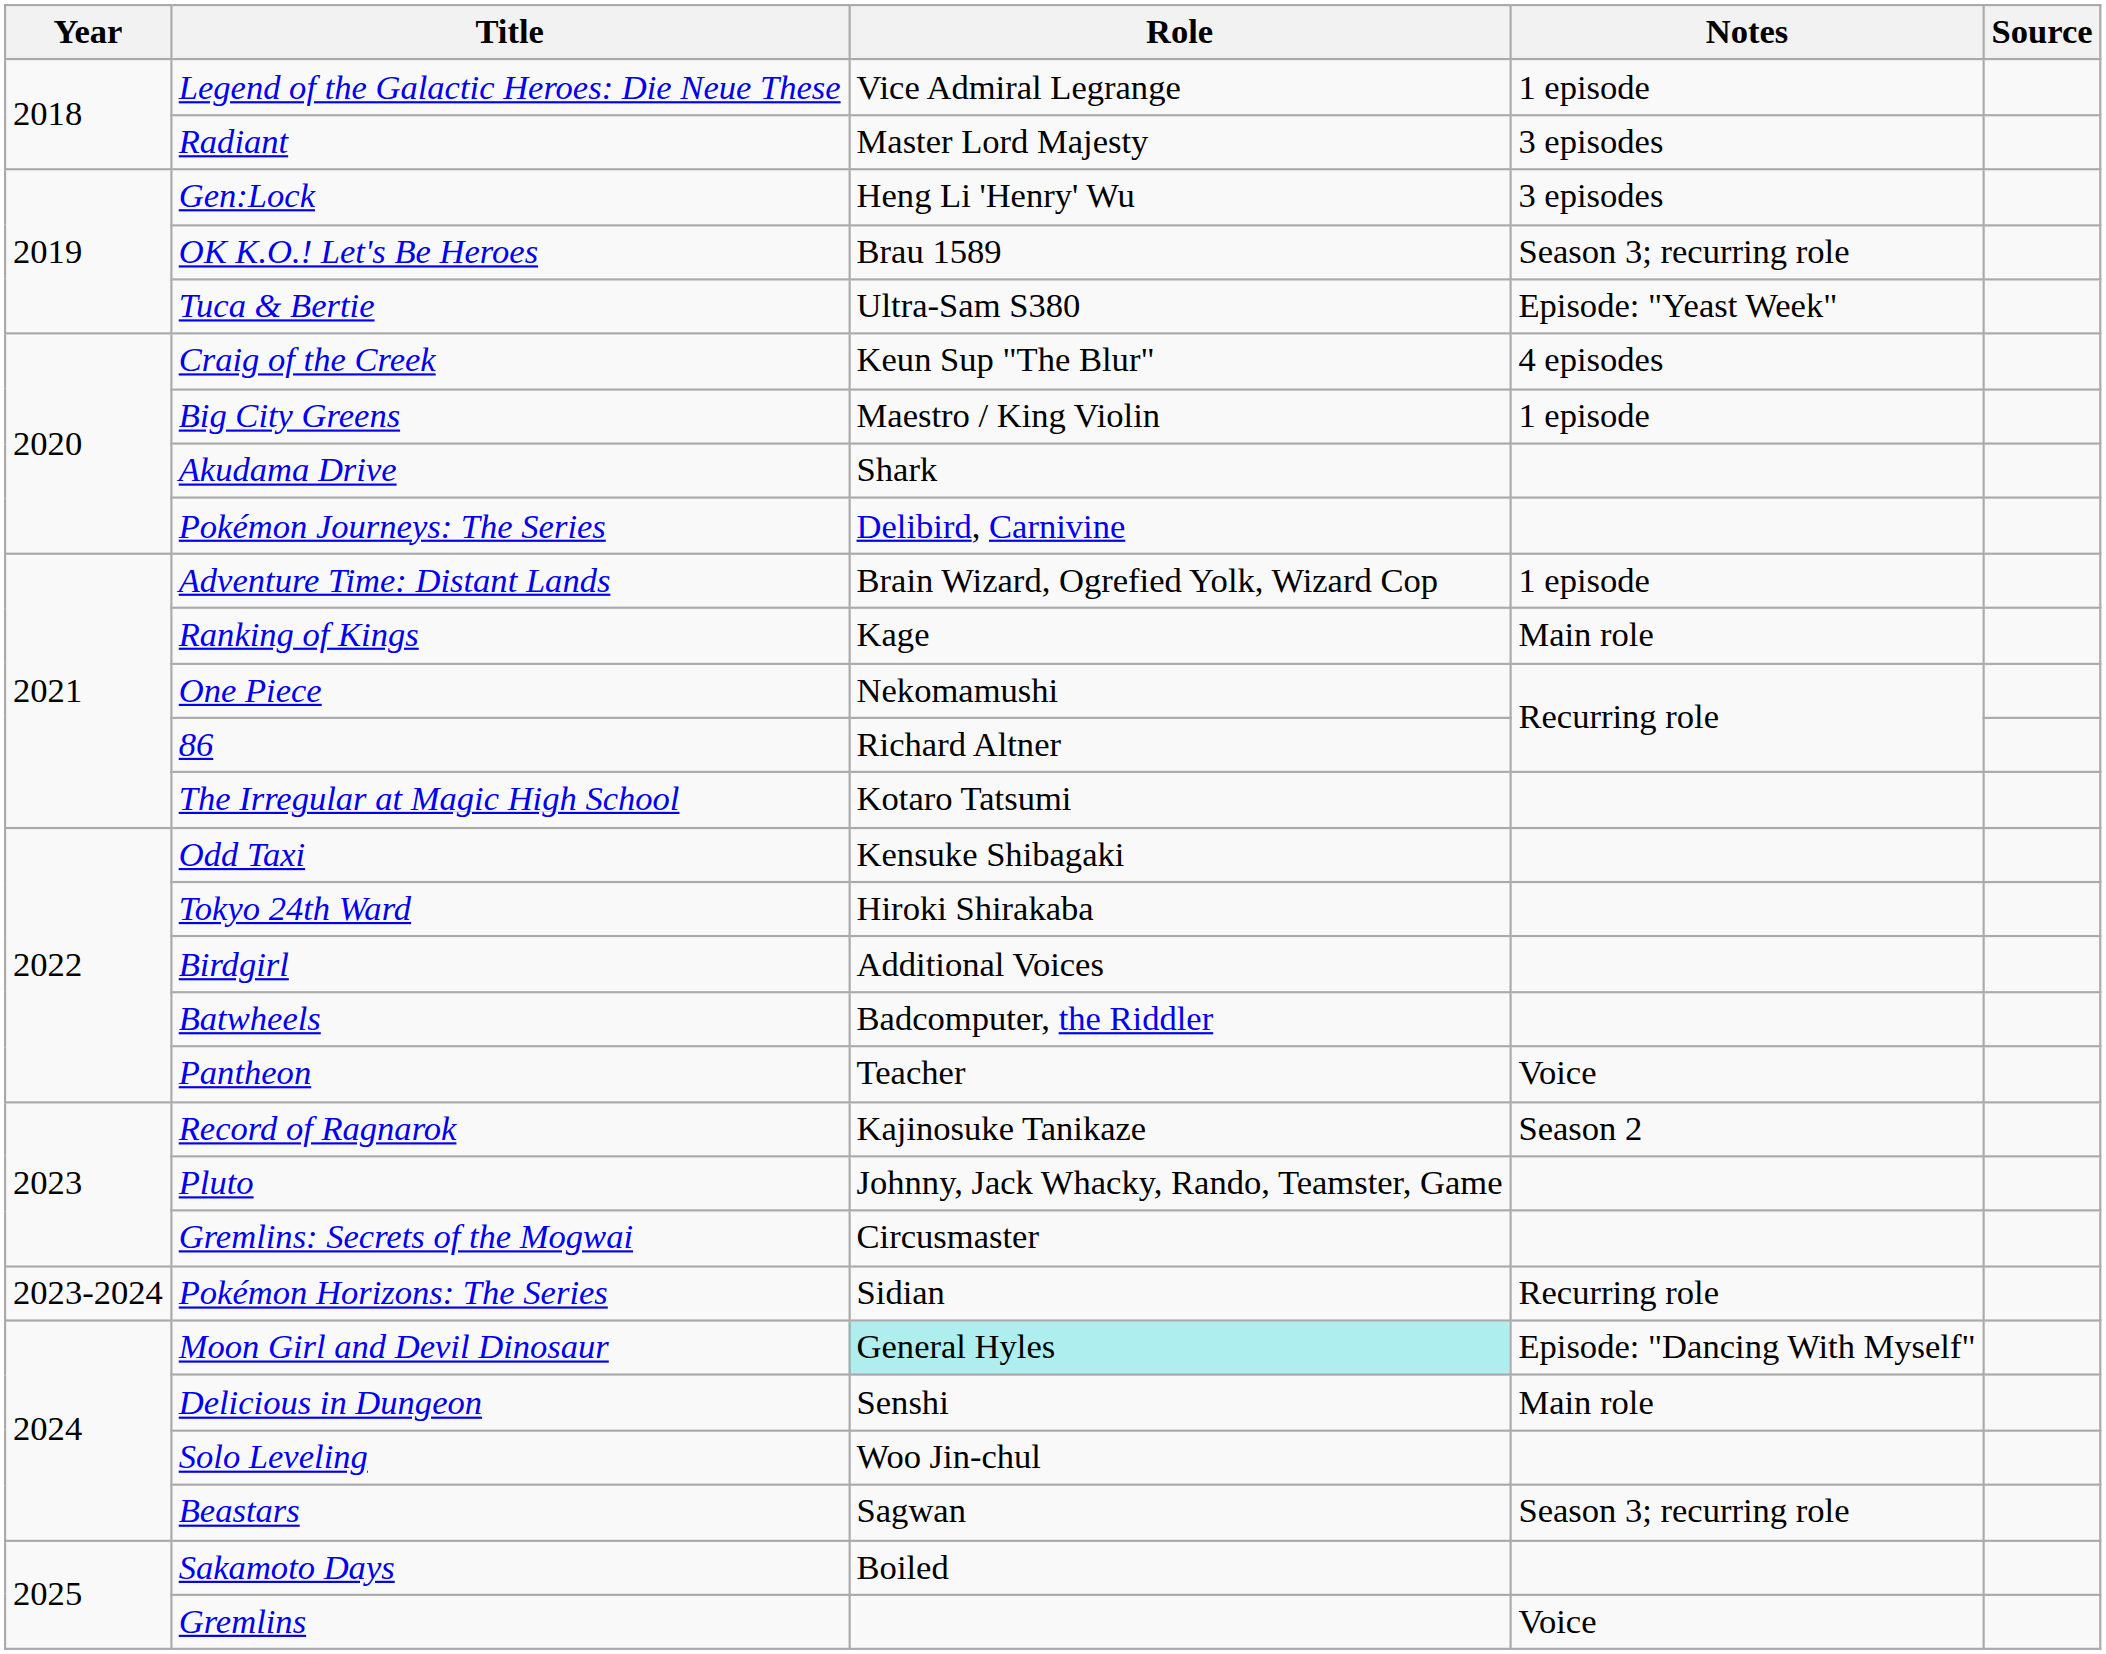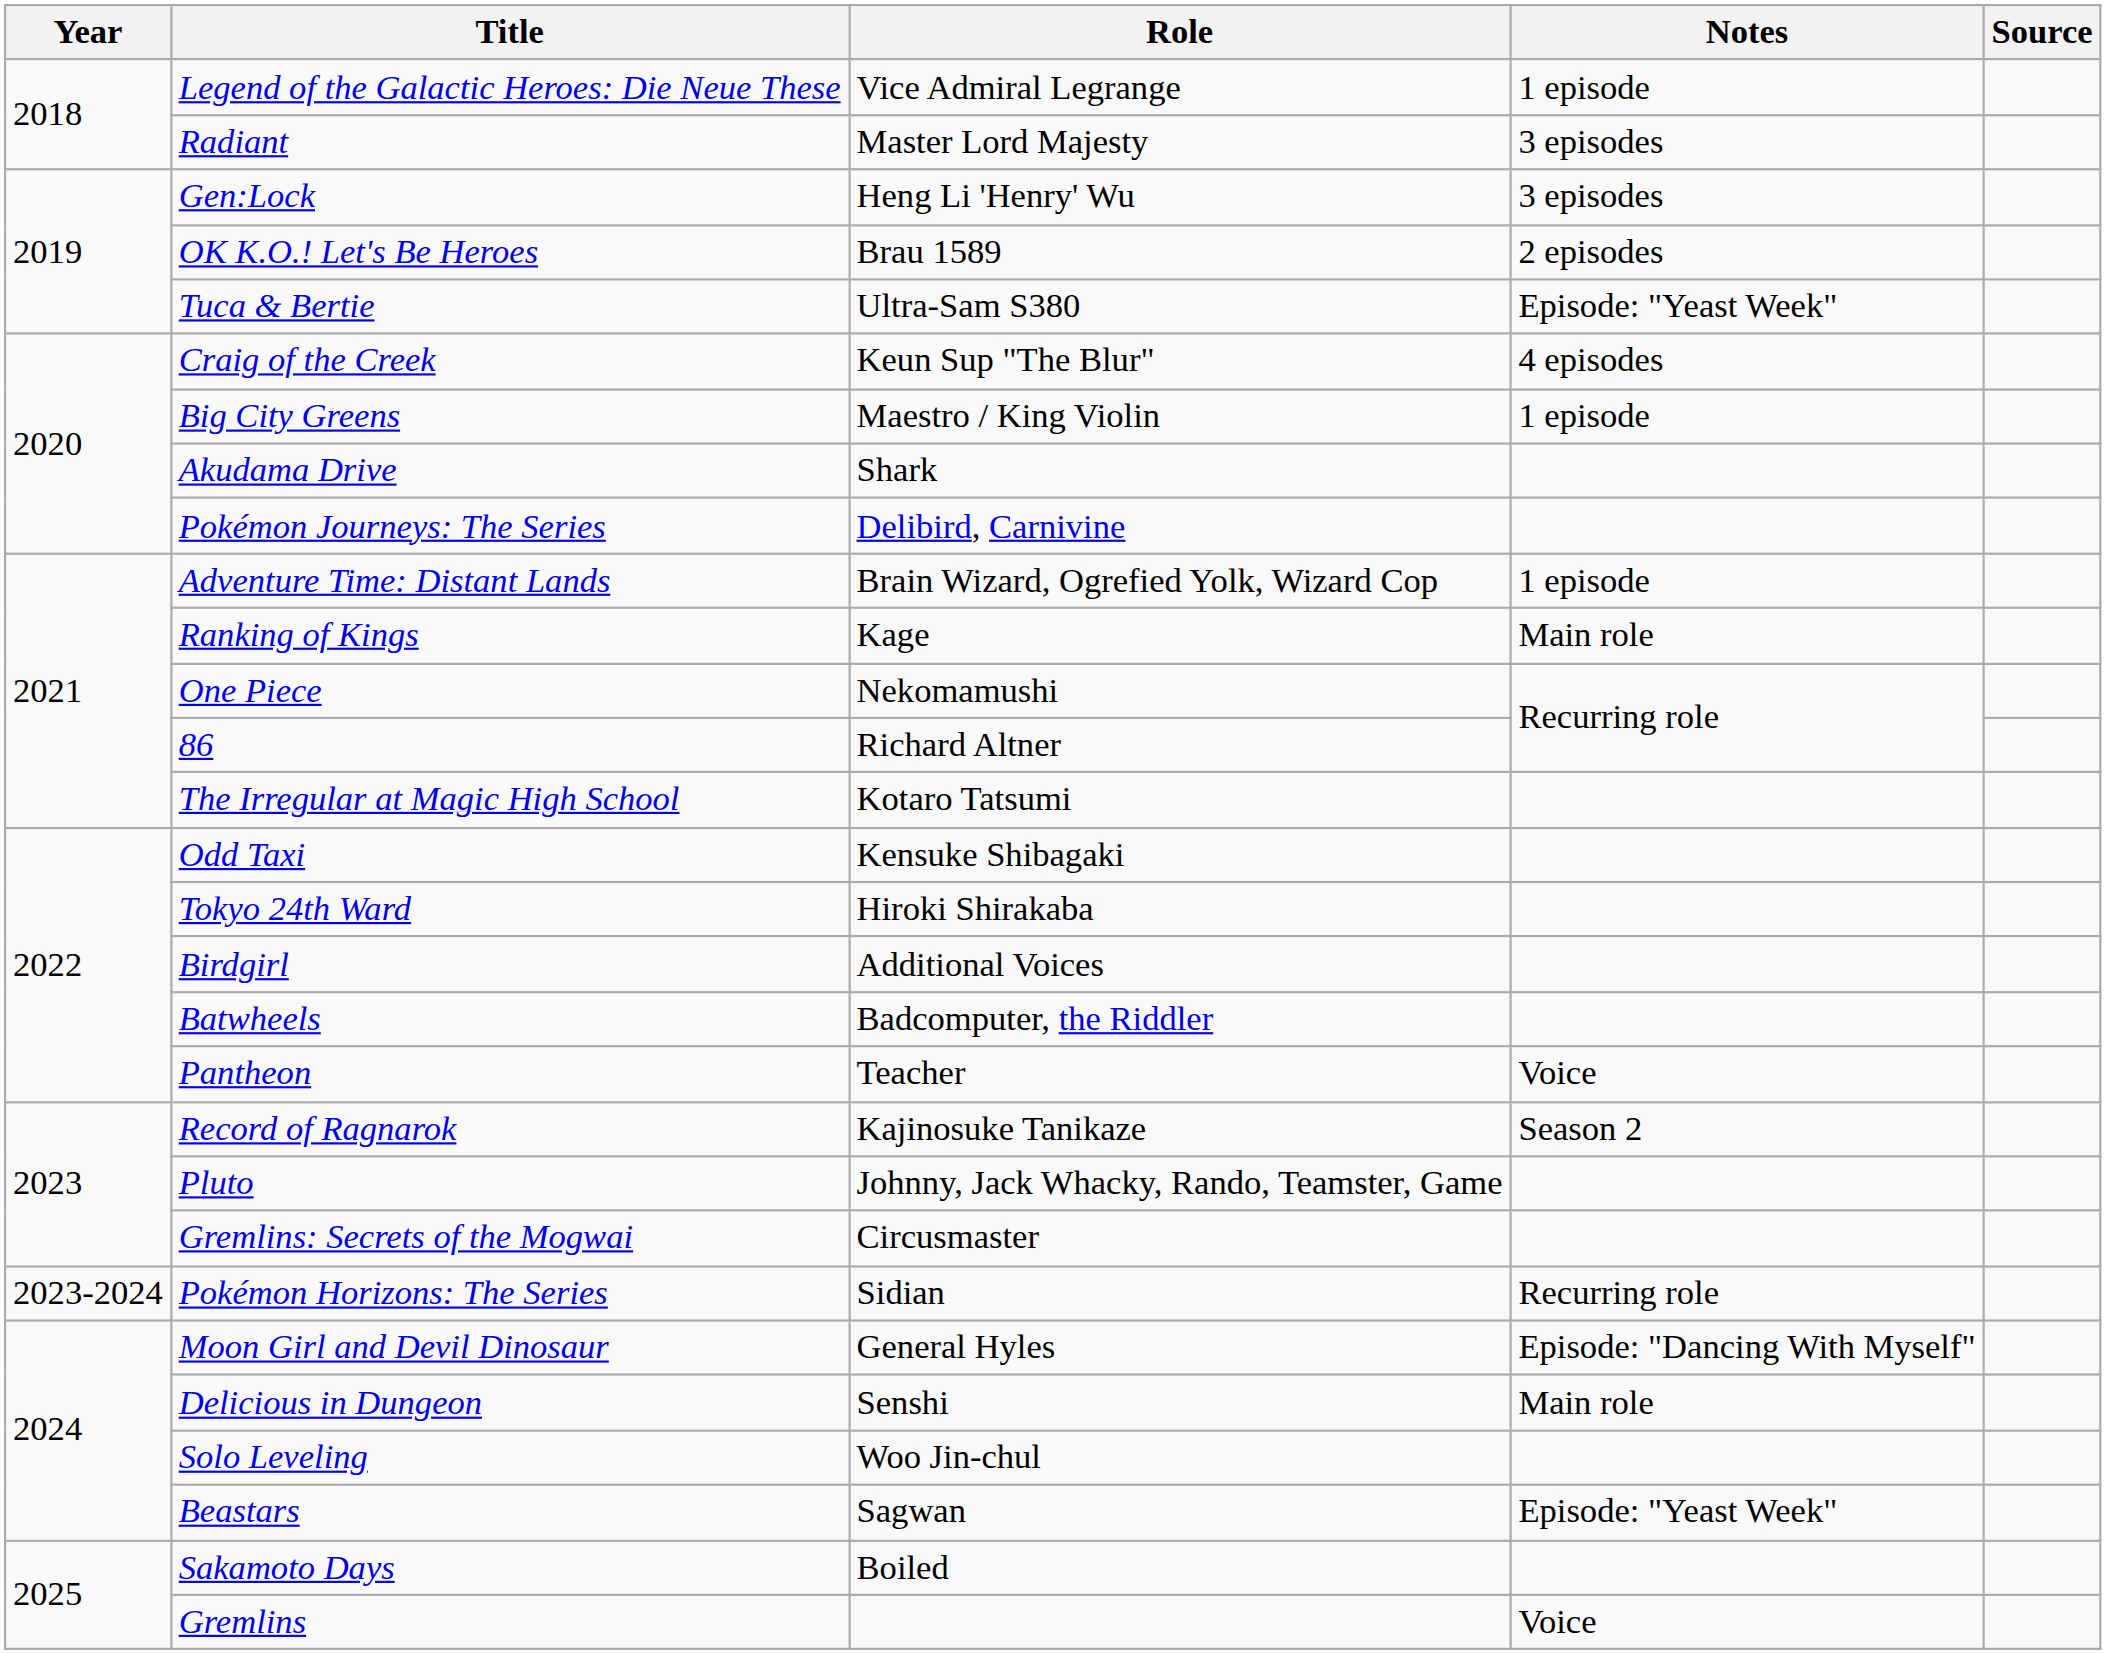OK K.O.! Let's Be Heroes | Notes: Season 3; recurring role -> 2 episodes
Moon Girl and Devil Dinosaur | Role: paleturquoise background -> no background
Beastars | Notes: Season 3; recurring role -> Episode: "Yeast Week"
